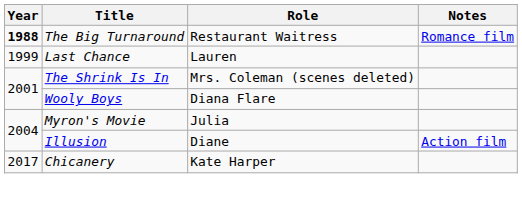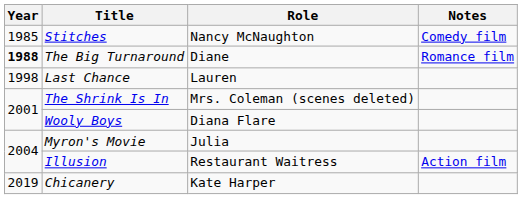+ row: 1985 | Stitches | Nancy McNaughton | Comedy film
The Big Turnaround | Role: Restaurant Waitress -> Diane
Last Chance | Year: 1999 -> 1998
Illusion | Role: Diane -> Restaurant Waitress
Chicanery | Year: 2017 -> 2019
